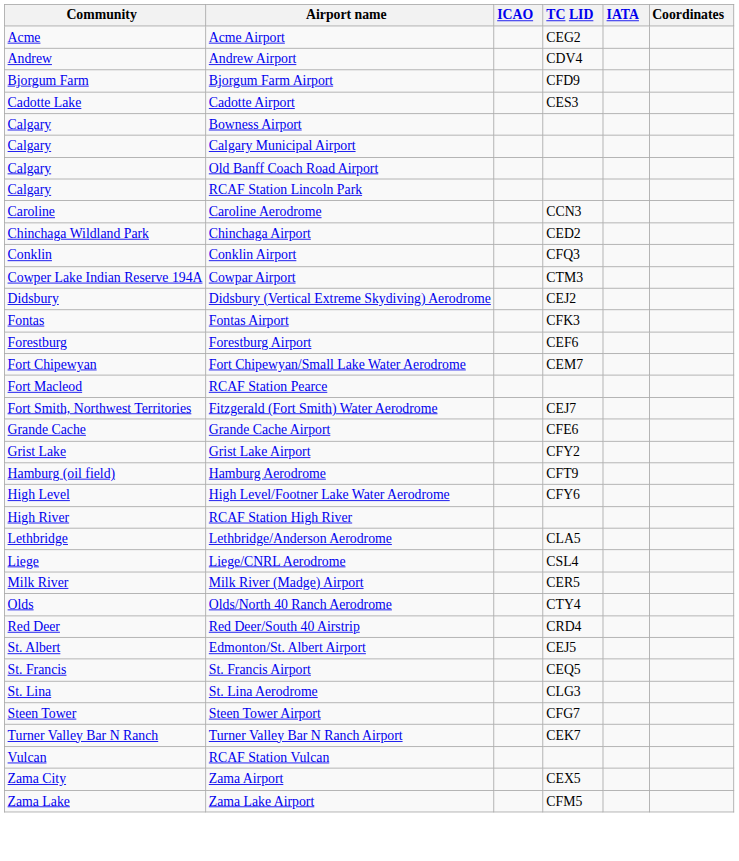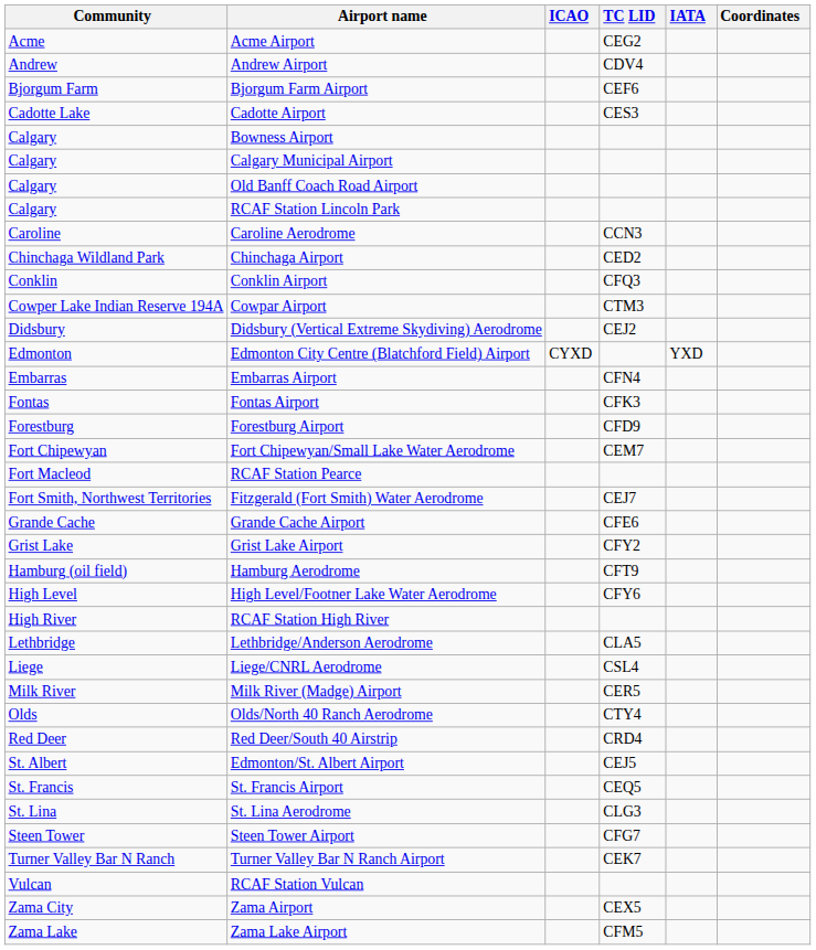Bjorgum Farm Airport | TC LID: CFD9 -> CEF6
+ row: Edmonton | Edmonton City Centre (Blatchford Field) Airport | CYXD | YXD
+ row: Embarras | Embarras Airport | CFN4
Forestburg Airport | TC LID: CEF6 -> CFD9
